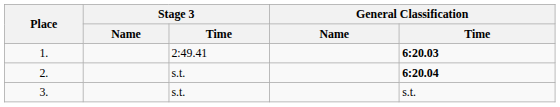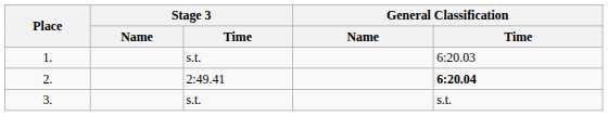1. | Stage 3 / Time: 2:49.41 -> s.t.
1. | General Classification / Time: bold -> normal
2. | Stage 3 / Time: s.t. -> 2:49.41
